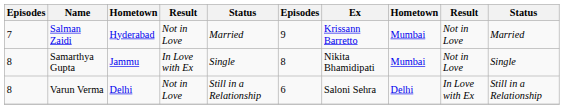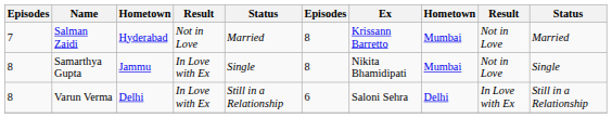Salman Zaidi | column 6: 9 -> 8
Varun Verma | column 4: Not in Love -> In Love with Ex
